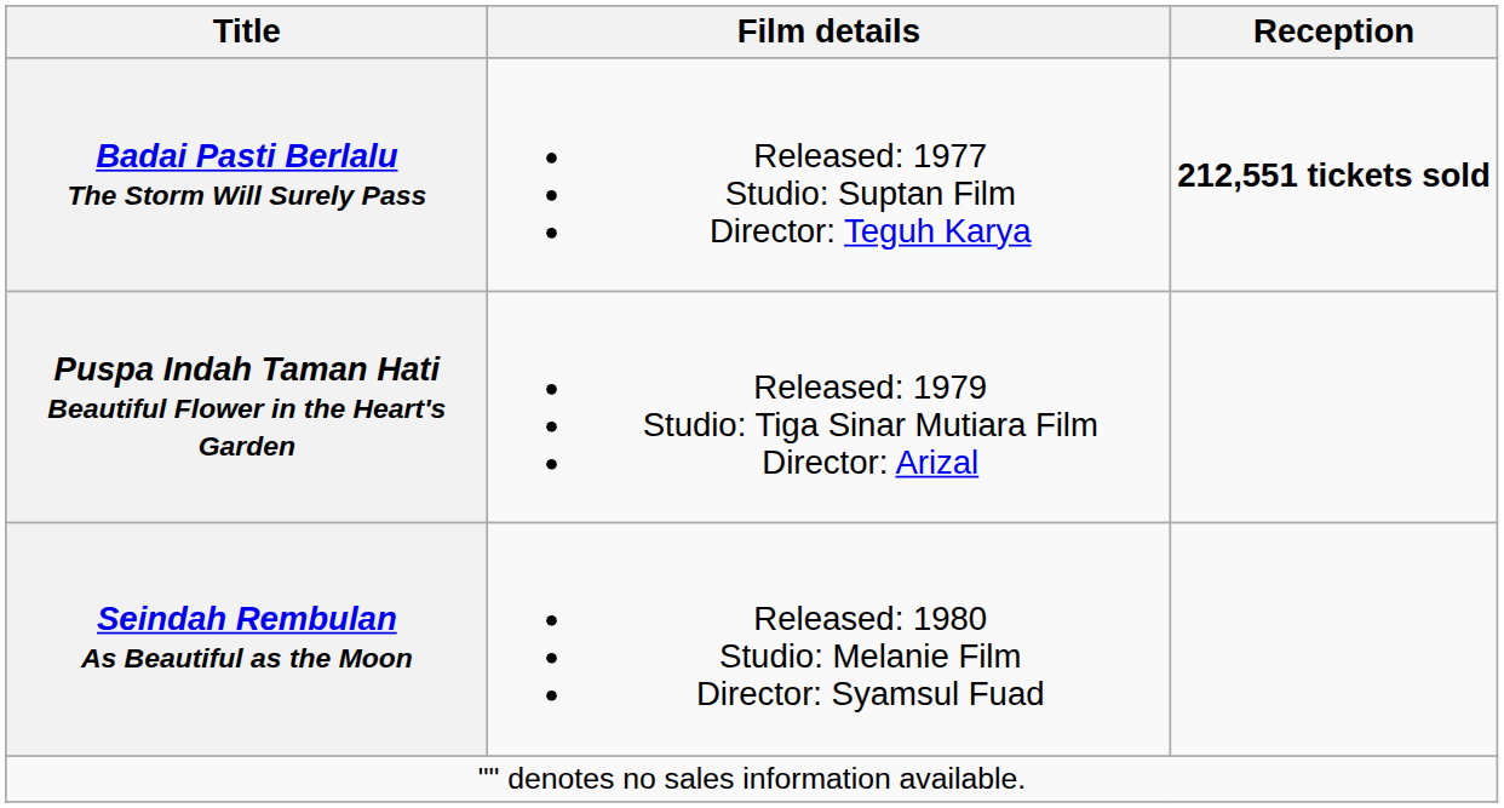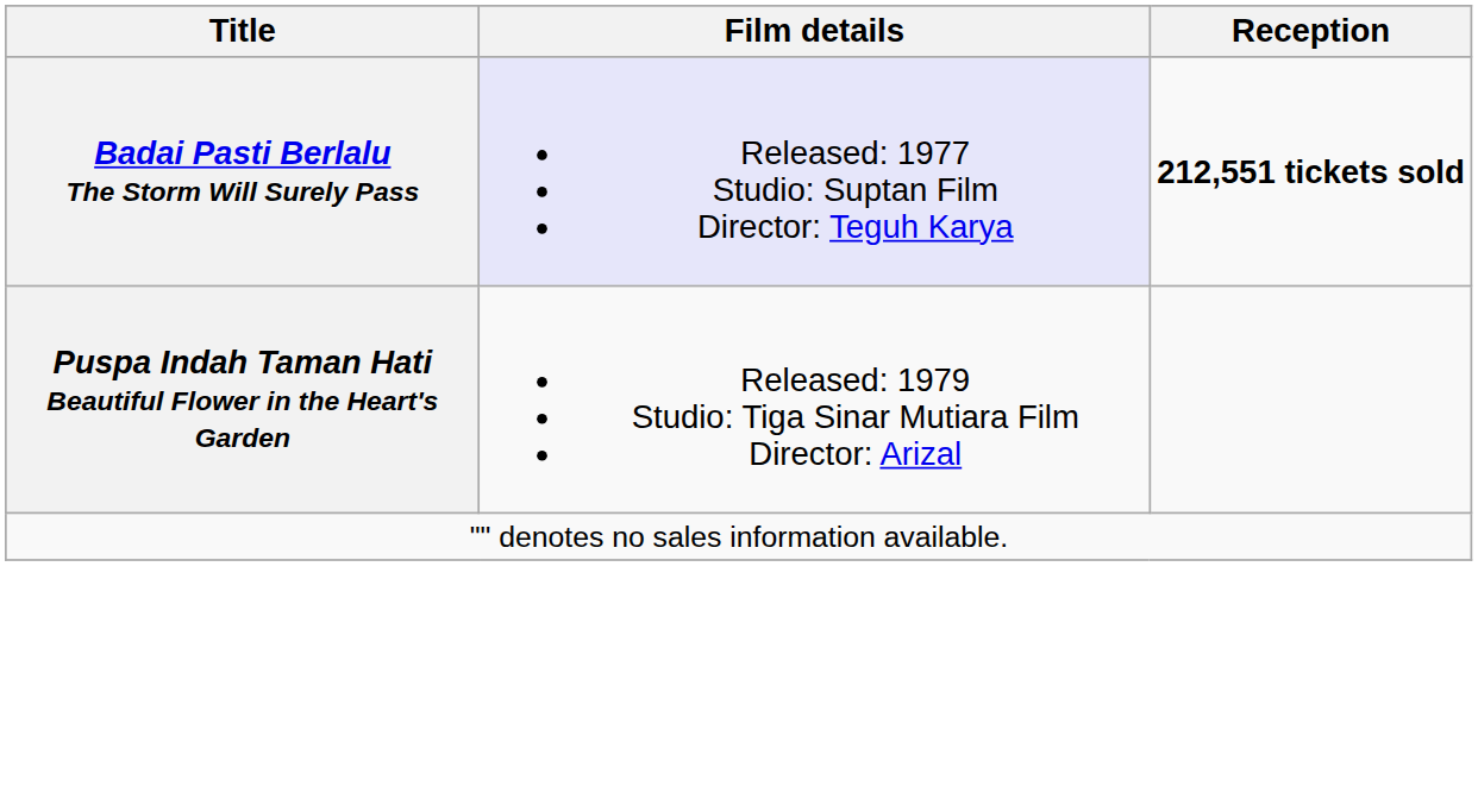Badai Pasti Berlalu The Storm Will Surely Pass | Film details: no background -> lavender background
- row: Seindah Rembulan As Beautiful as the Moon | Released: 1980 Studio: Melanie Film Director: Syamsul Fuad
